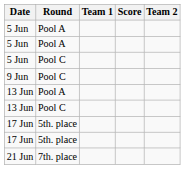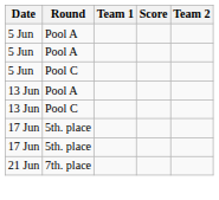- row: 9 Jun | Pool C
